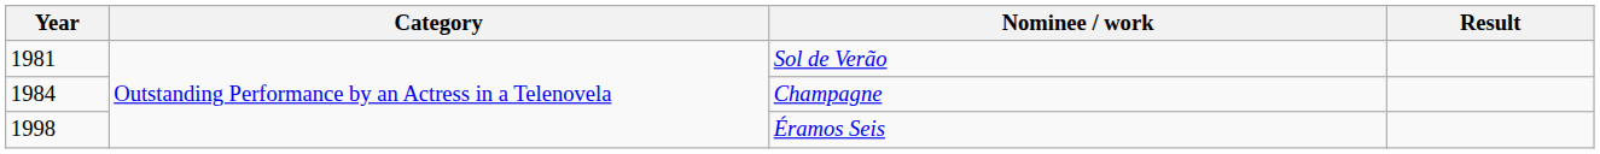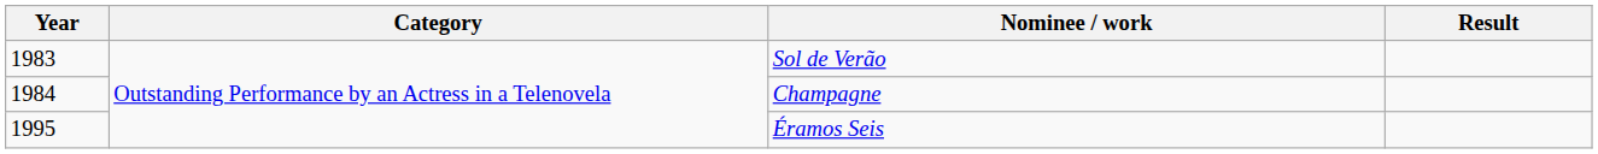Sol de Verão | Year: 1981 -> 1983
Éramos Seis | Year: 1998 -> 1995
